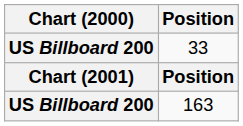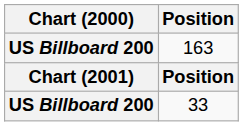rows swapped: 33 <-> 163
